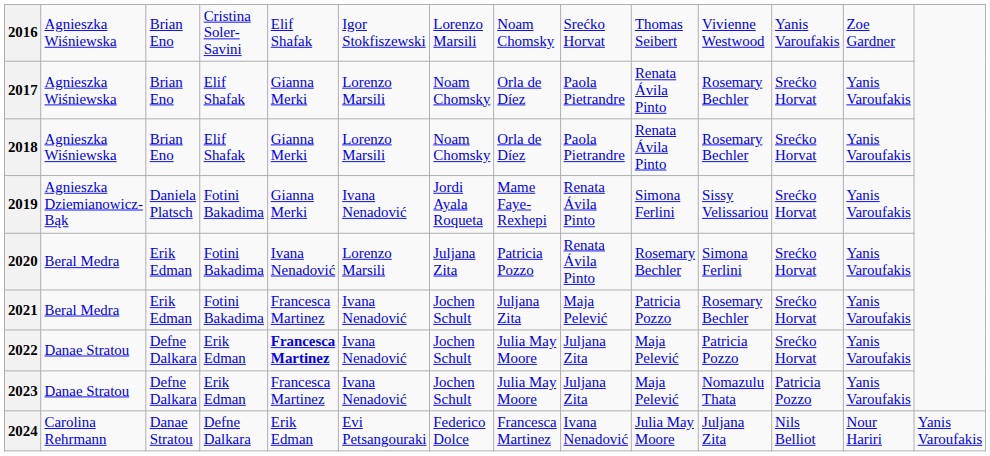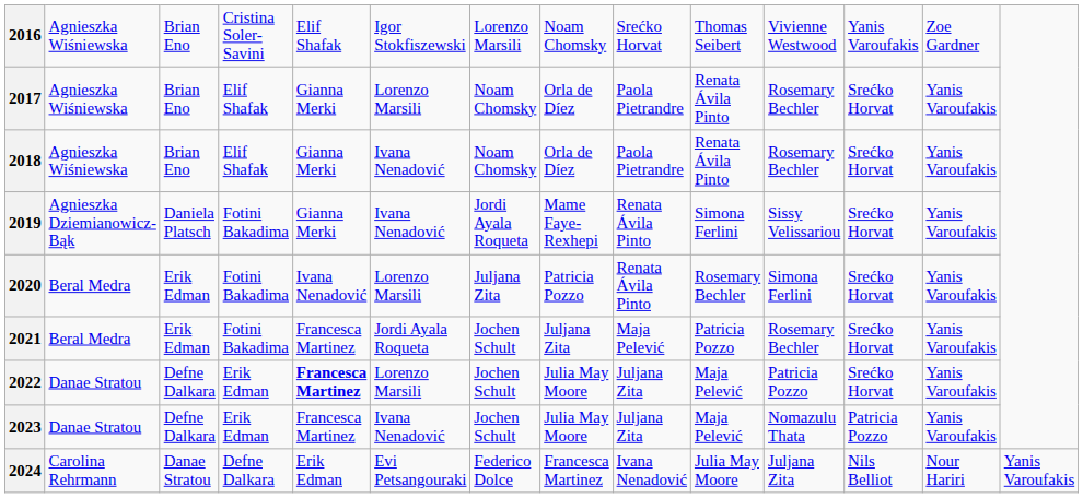2018 | column 6: Lorenzo Marsili -> Ivana Nenadović
2021 | column 6: Ivana Nenadović -> Jordi Ayala Roqueta
2022 | column 6: Ivana Nenadović -> Lorenzo Marsili
